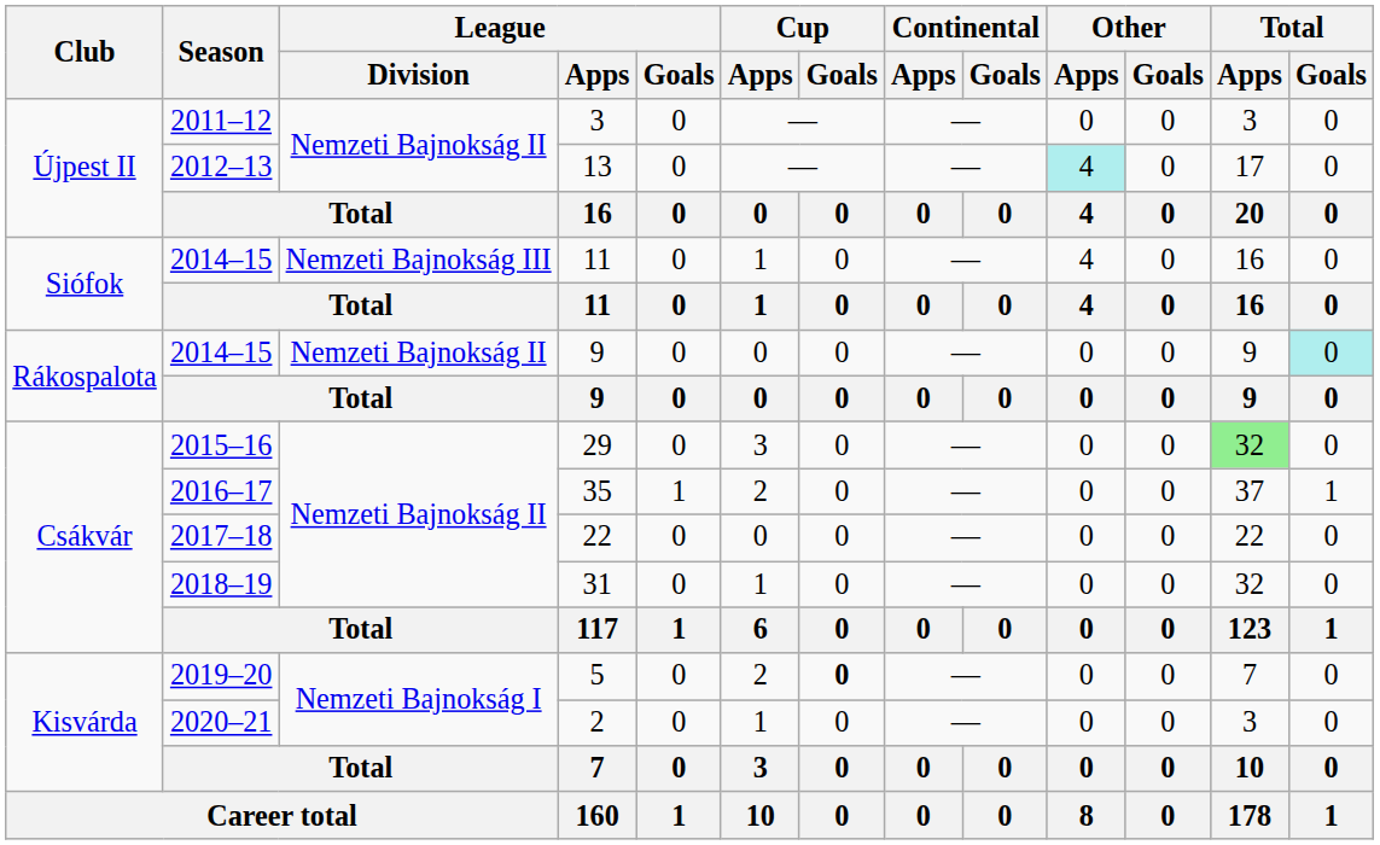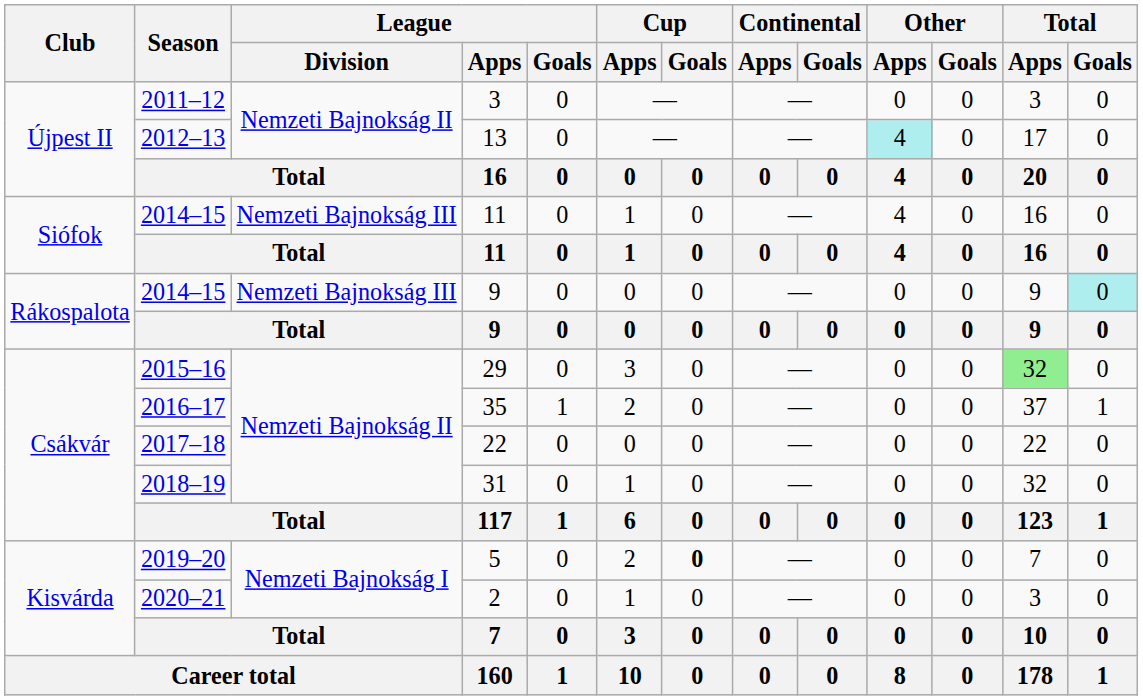2014–15 / 9 | League / Division: Nemzeti Bajnokság II -> Nemzeti Bajnokság III
